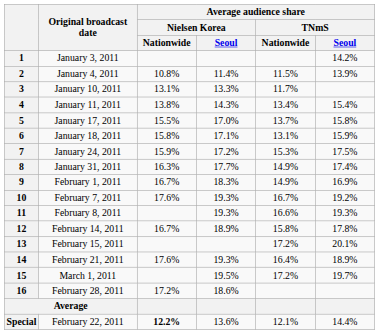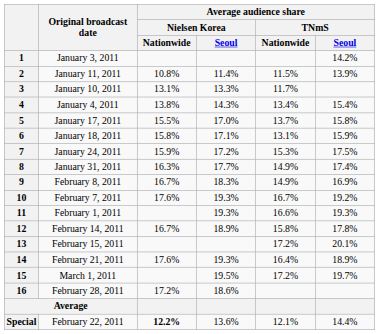2 | Original broadcast date: January 4, 2011 -> January 11, 2011
4 | Original broadcast date: January 11, 2011 -> January 4, 2011
9 | Original broadcast date: February 1, 2011 -> February 8, 2011
11 | Original broadcast date: February 8, 2011 -> February 1, 2011
